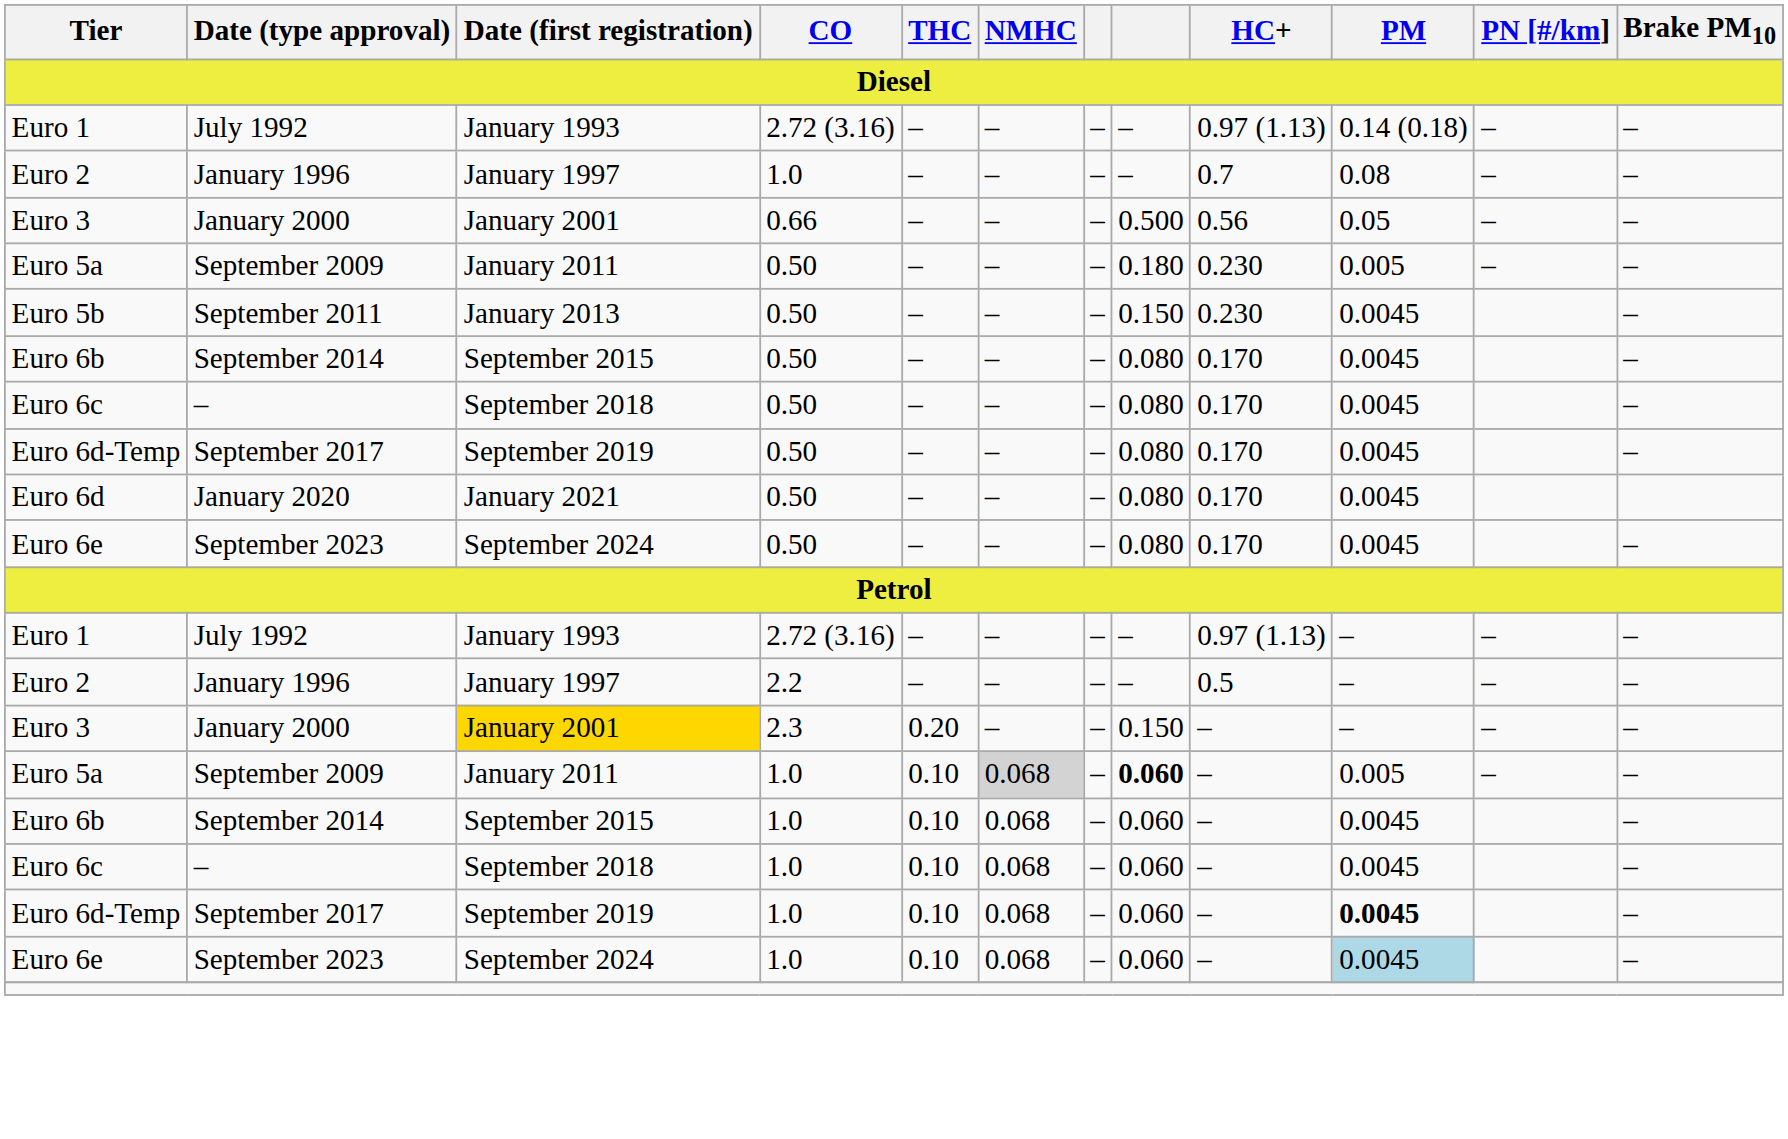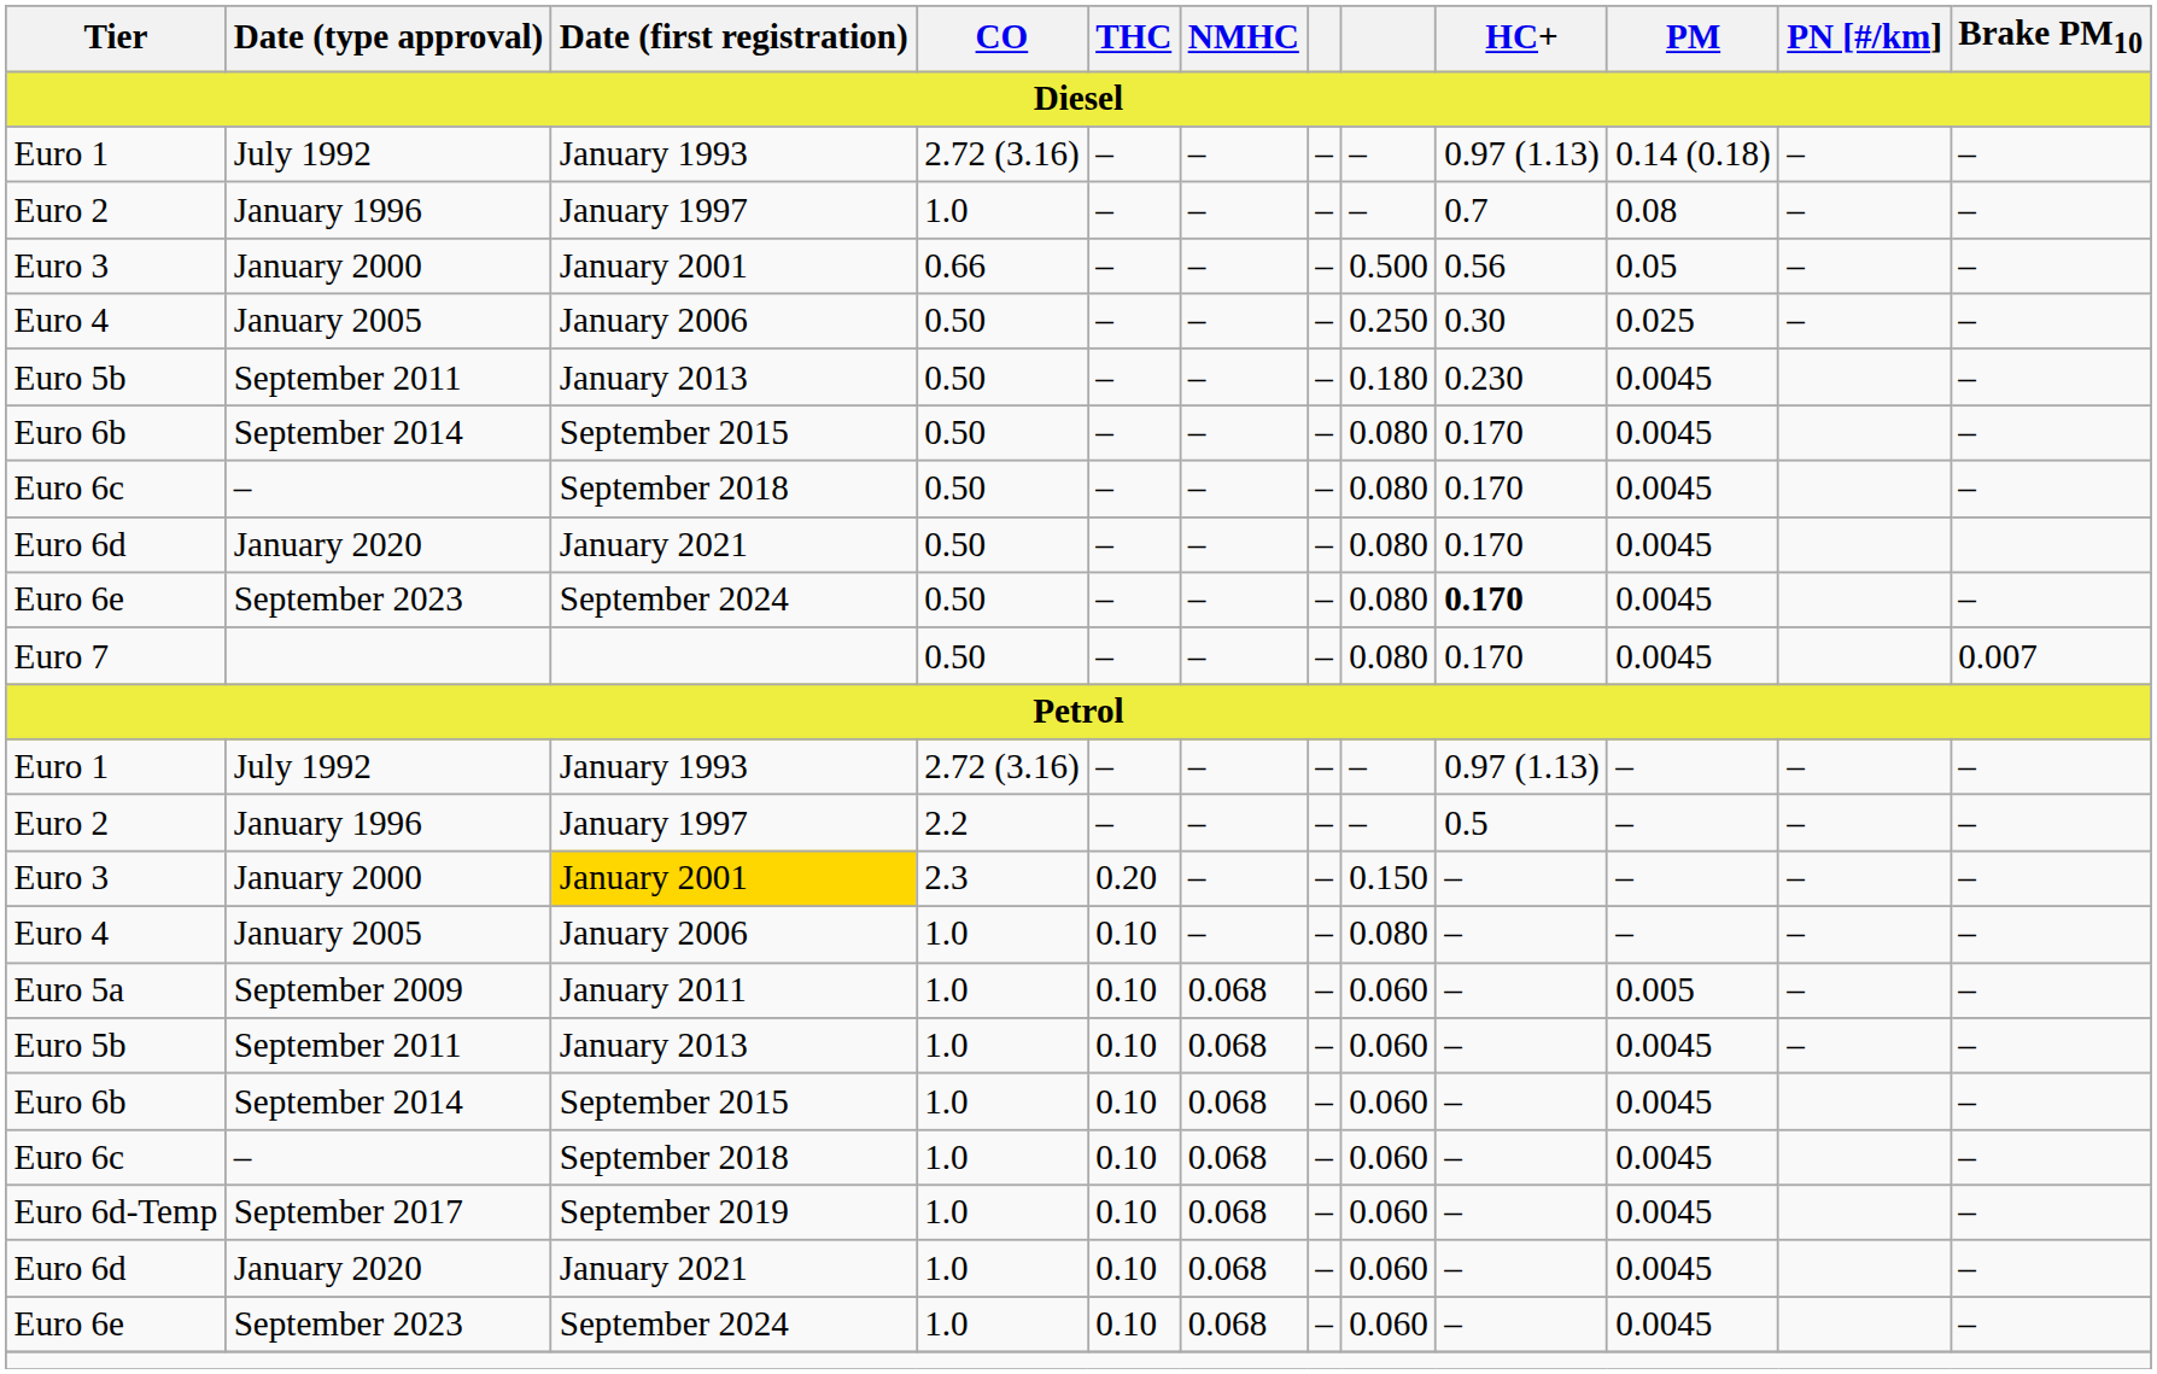+ row: Euro 4 | January 2005 | January 2006 | 0.50 | – | – | – | 0.250 | 0.30 | 0.025 | – | –
- row: Euro 5a | September 2009 | January 2011 | 0.50 | – | – | – | 0.180 | 0.230 | 0.005 | – | –
Euro 5b / 0.50 | column 8: 0.150 -> 0.180
- row: Euro 6d-Temp | September 2017 | September 2019 | 0.50 | – | – | – | 0.080 | 0.170 | 0.0045 | –
Euro 6e / 0.50 | HC+: normal -> bold
+ row: Euro 7 | 0.50 | – | – | – | 0.080 | 0.170 | 0.0045 | 0.007
+ row: Euro 4 | January 2005 | January 2006 | 1.0 | 0.10 | – | – | 0.080 | – | – | – | –
Euro 5a / 1.0 | NMHC: lightgrey background -> no background
Euro 5a / 1.0 | column 8: bold -> normal
+ row: Euro 5b | September 2011 | January 2013 | 1.0 | 0.10 | 0.068 | – | 0.060 | – | 0.0045 | – | –
Euro 6d-Temp / 1.0 | PM: bold -> normal
+ row: Euro 6d | January 2020 | January 2021 | 1.0 | 0.10 | 0.068 | – | 0.060 | – | 0.0045 | –
Euro 6e / 1.0 | PM: lightblue background -> no background
